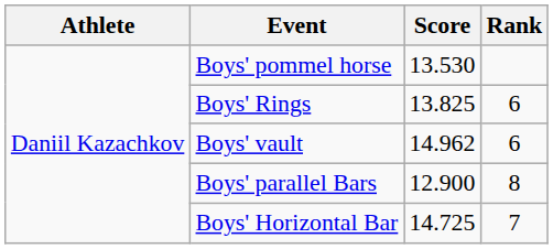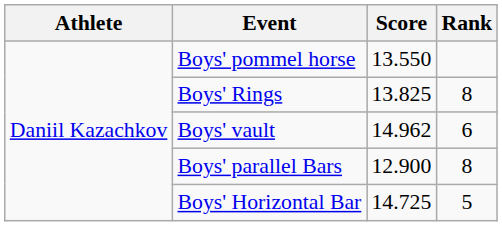Boys' pommel horse | Score: 13.530 -> 13.550
Boys' Rings | Rank: 6 -> 8
Boys' Horizontal Bar | Rank: 7 -> 5
